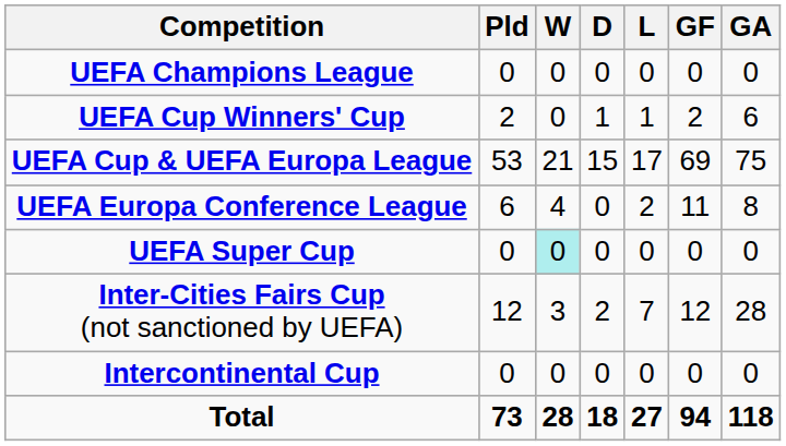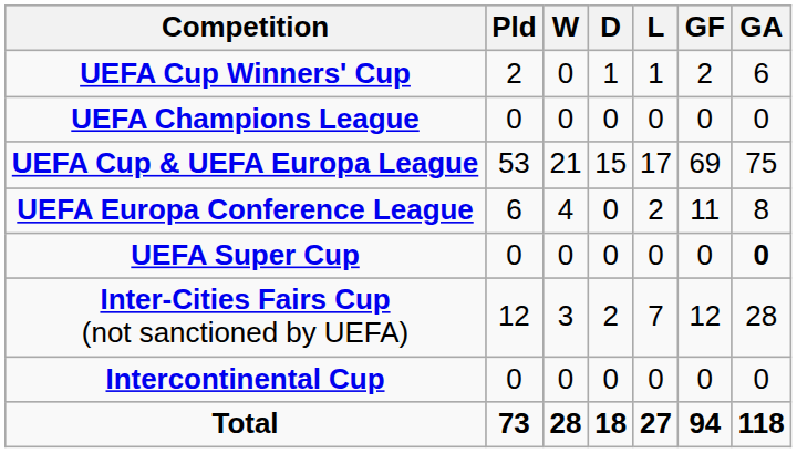rows swapped: UEFA Champions League <-> UEFA Cup Winners' Cup
UEFA Super Cup | W: paleturquoise background -> no background
UEFA Super Cup | GA: normal -> bold
